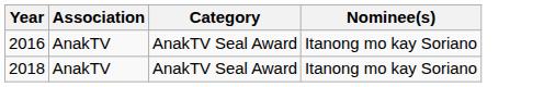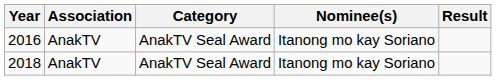+ column: Result
